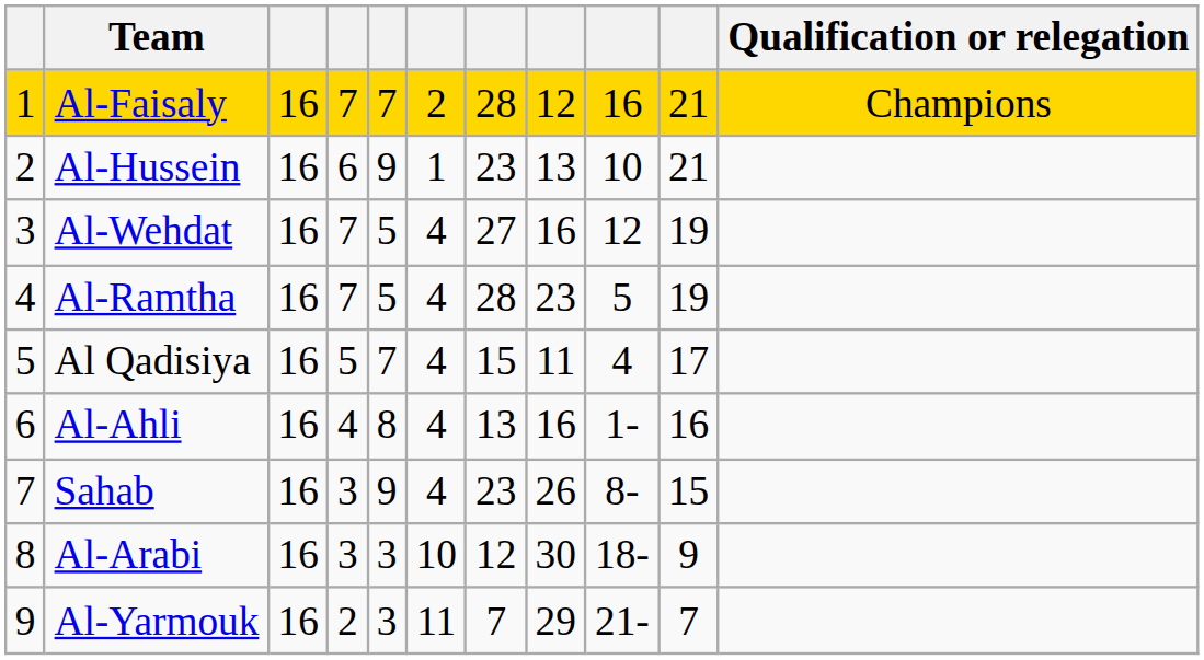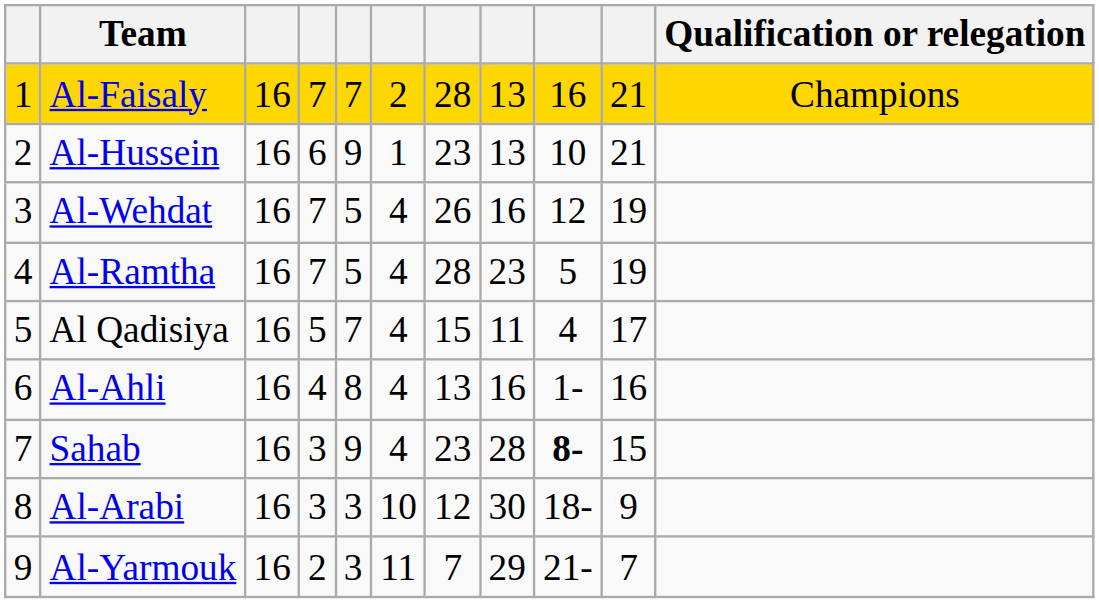Al-Faisaly | column 8: 12 -> 13
Al-Wehdat | column 7: 27 -> 26
Sahab | column 8: 26 -> 28
Sahab | column 9: normal -> bold
